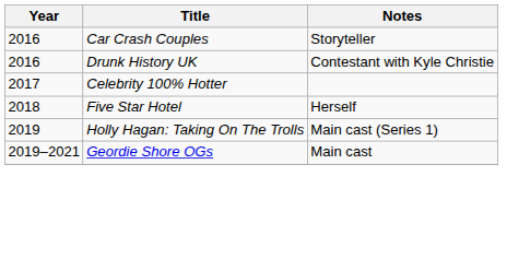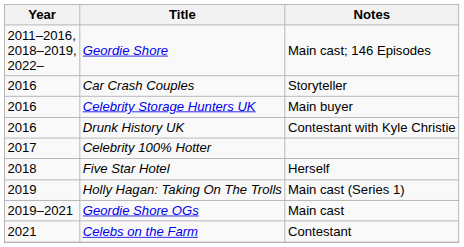+ row: 2011–2016, 2018–2019, 2022– | Geordie Shore | Main cast; 146 Episodes
+ row: 2016 | Celebrity Storage Hunters UK | Main buyer
+ row: 2021 | Celebs on the Farm | Contestant
